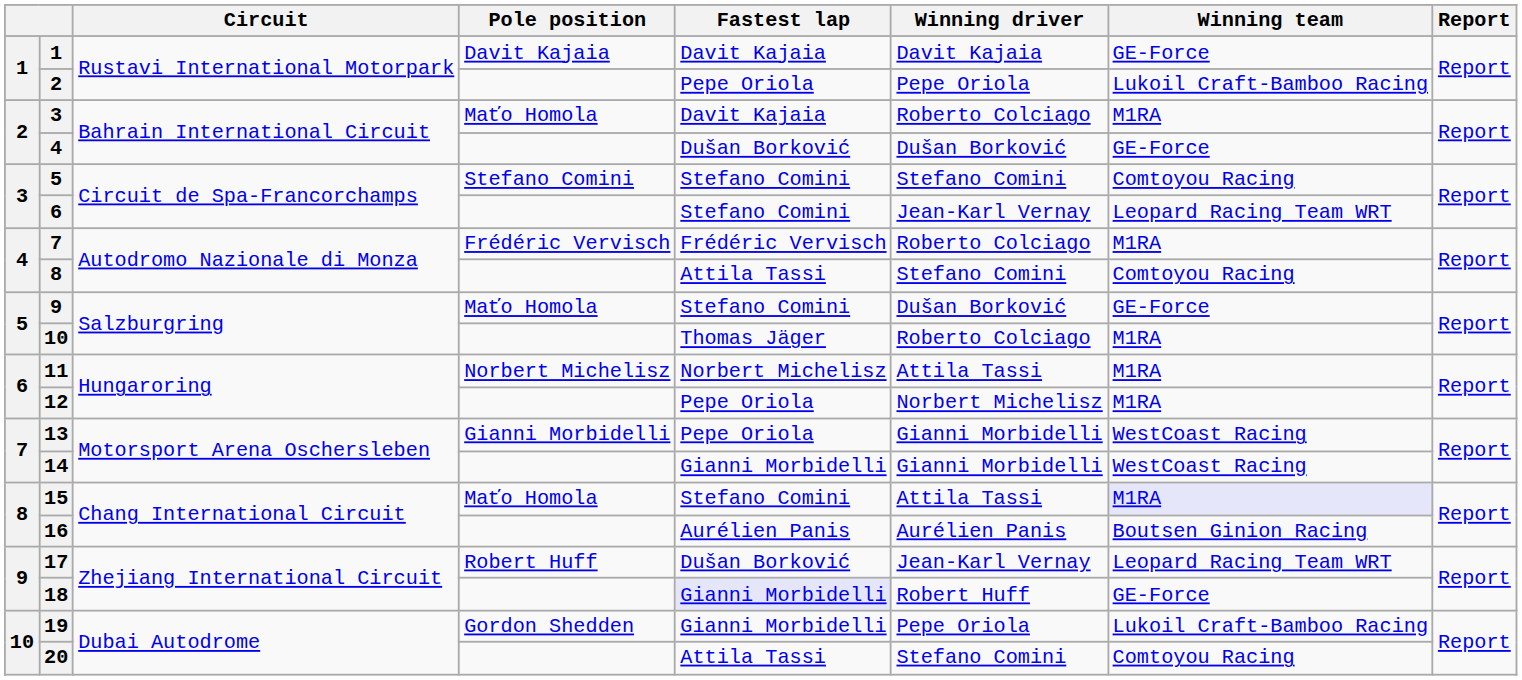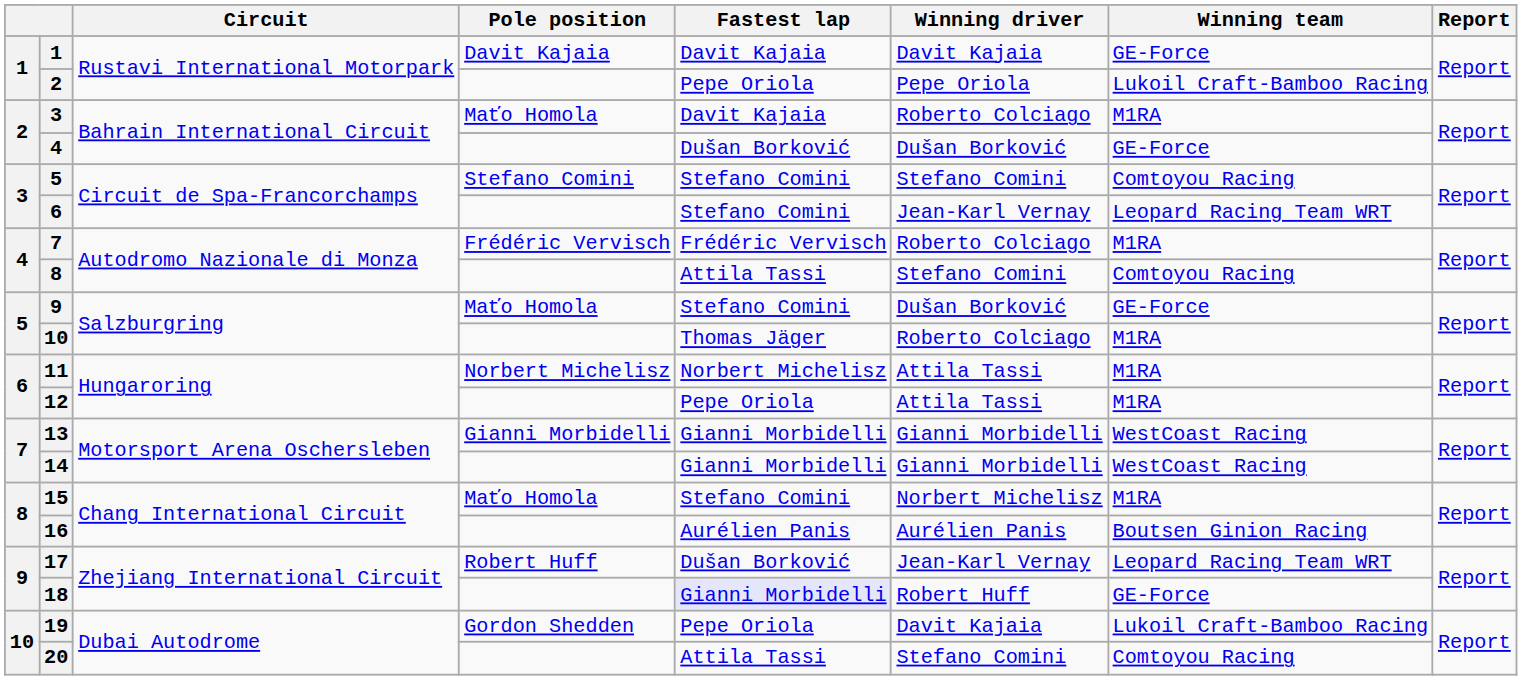12 | Winning driver: Norbert Michelisz -> Attila Tassi
13 | Fastest lap: Pepe Oriola -> Gianni Morbidelli
15 | Winning driver: Attila Tassi -> Norbert Michelisz
15 | Winning team: lavender background -> no background
19 | Fastest lap: Gianni Morbidelli -> Pepe Oriola
19 | Winning driver: Pepe Oriola -> Davit Kajaia
